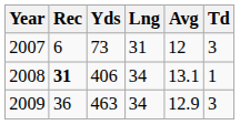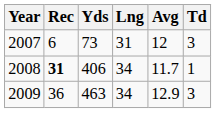2008 | Avg: 13.1 -> 11.7
